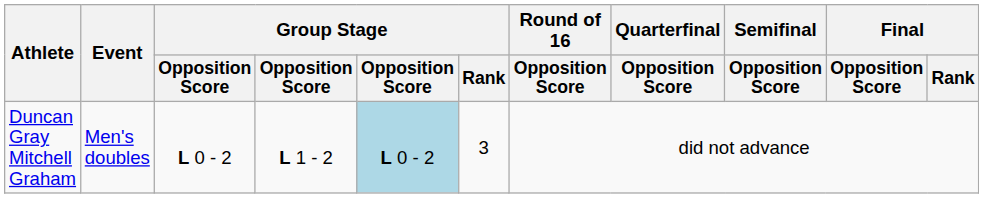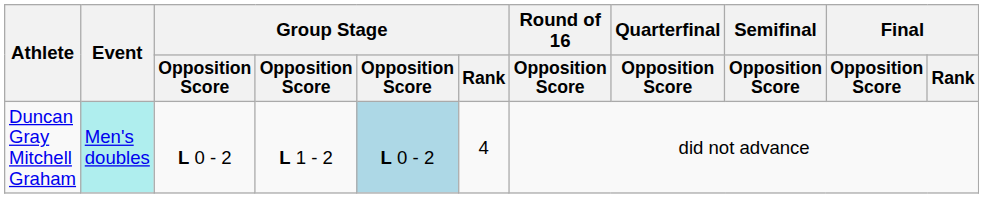Duncan Gray Mitchell Graham | Event: no background -> paleturquoise background
Duncan Gray Mitchell Graham | Group Stage / Rank: 3 -> 4
